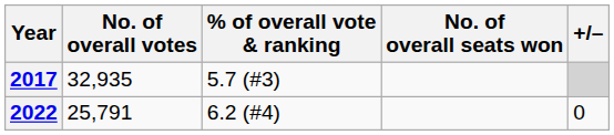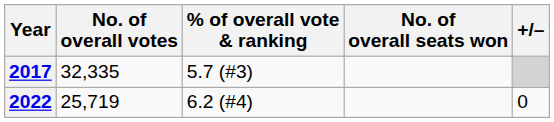2017 | No. of overall votes: 32,935 -> 32,335
2022 | No. of overall votes: 25,791 -> 25,719
